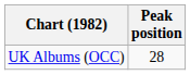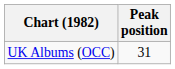UK Albums (OCC) | Peak position: 28 -> 31
